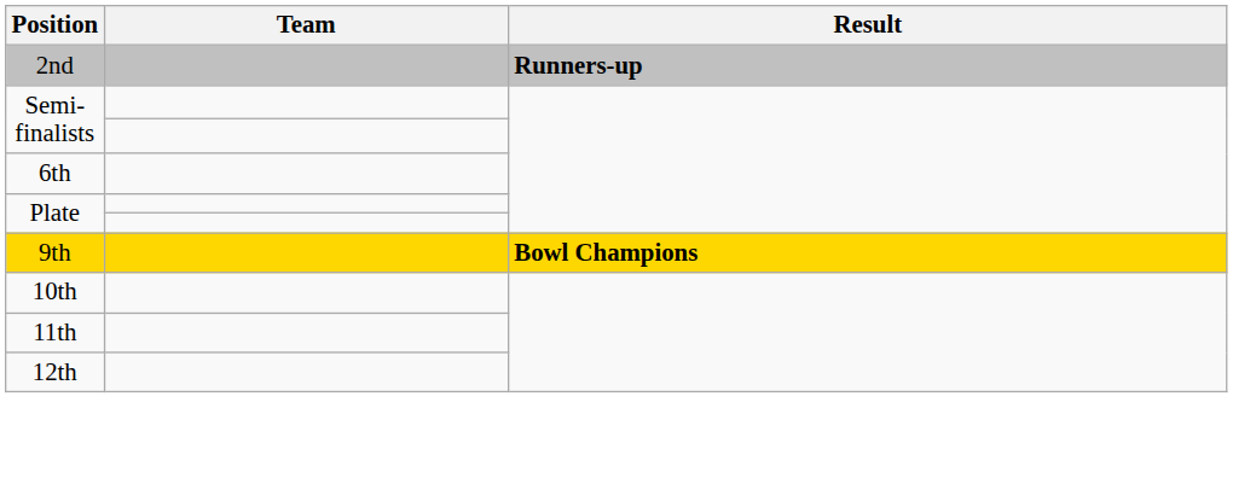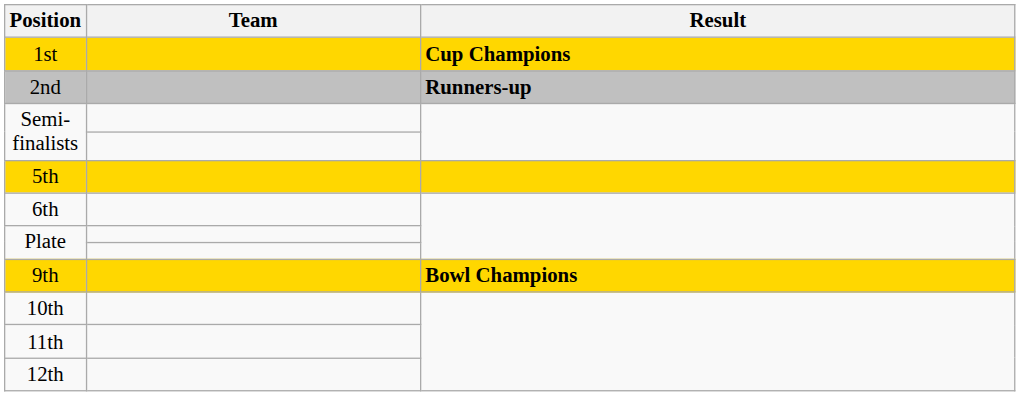+ row: 1st | Cup Champions
+ row: 5th
